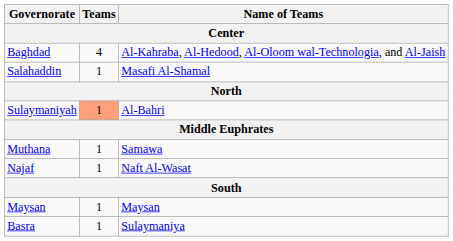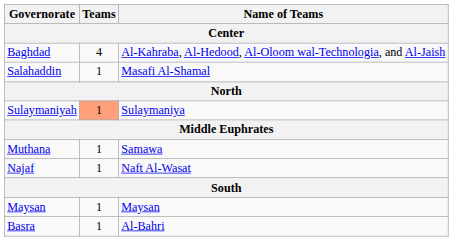Sulaymaniyah | Name of Teams: Al-Bahri -> Sulaymaniya
Basra | Name of Teams: Sulaymaniya -> Al-Bahri
